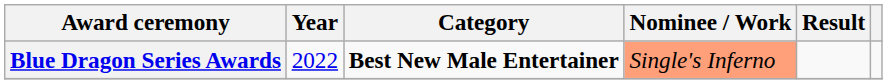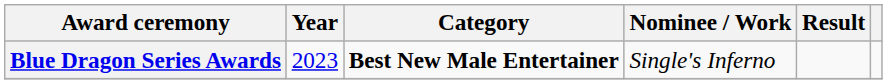Blue Dragon Series Awards | Year: 2022 -> 2023
Blue Dragon Series Awards | Nominee / Work: lightsalmon background -> no background
